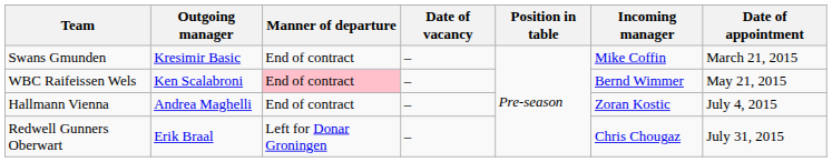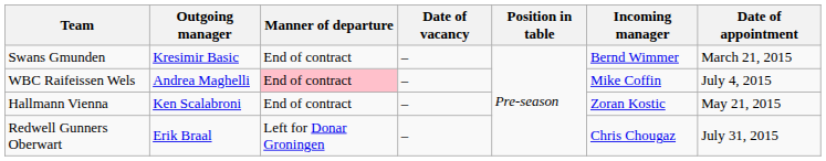Swans Gmunden | Incoming manager: Mike Coffin -> Bernd Wimmer
WBC Raifeissen Wels | Outgoing manager: Ken Scalabroni -> Andrea Maghelli
WBC Raifeissen Wels | Incoming manager: Bernd Wimmer -> Mike Coffin
WBC Raifeissen Wels | Date of appointment: May 21, 2015 -> July 4, 2015
Hallmann Vienna | Outgoing manager: Andrea Maghelli -> Ken Scalabroni
Hallmann Vienna | Date of appointment: July 4, 2015 -> May 21, 2015
